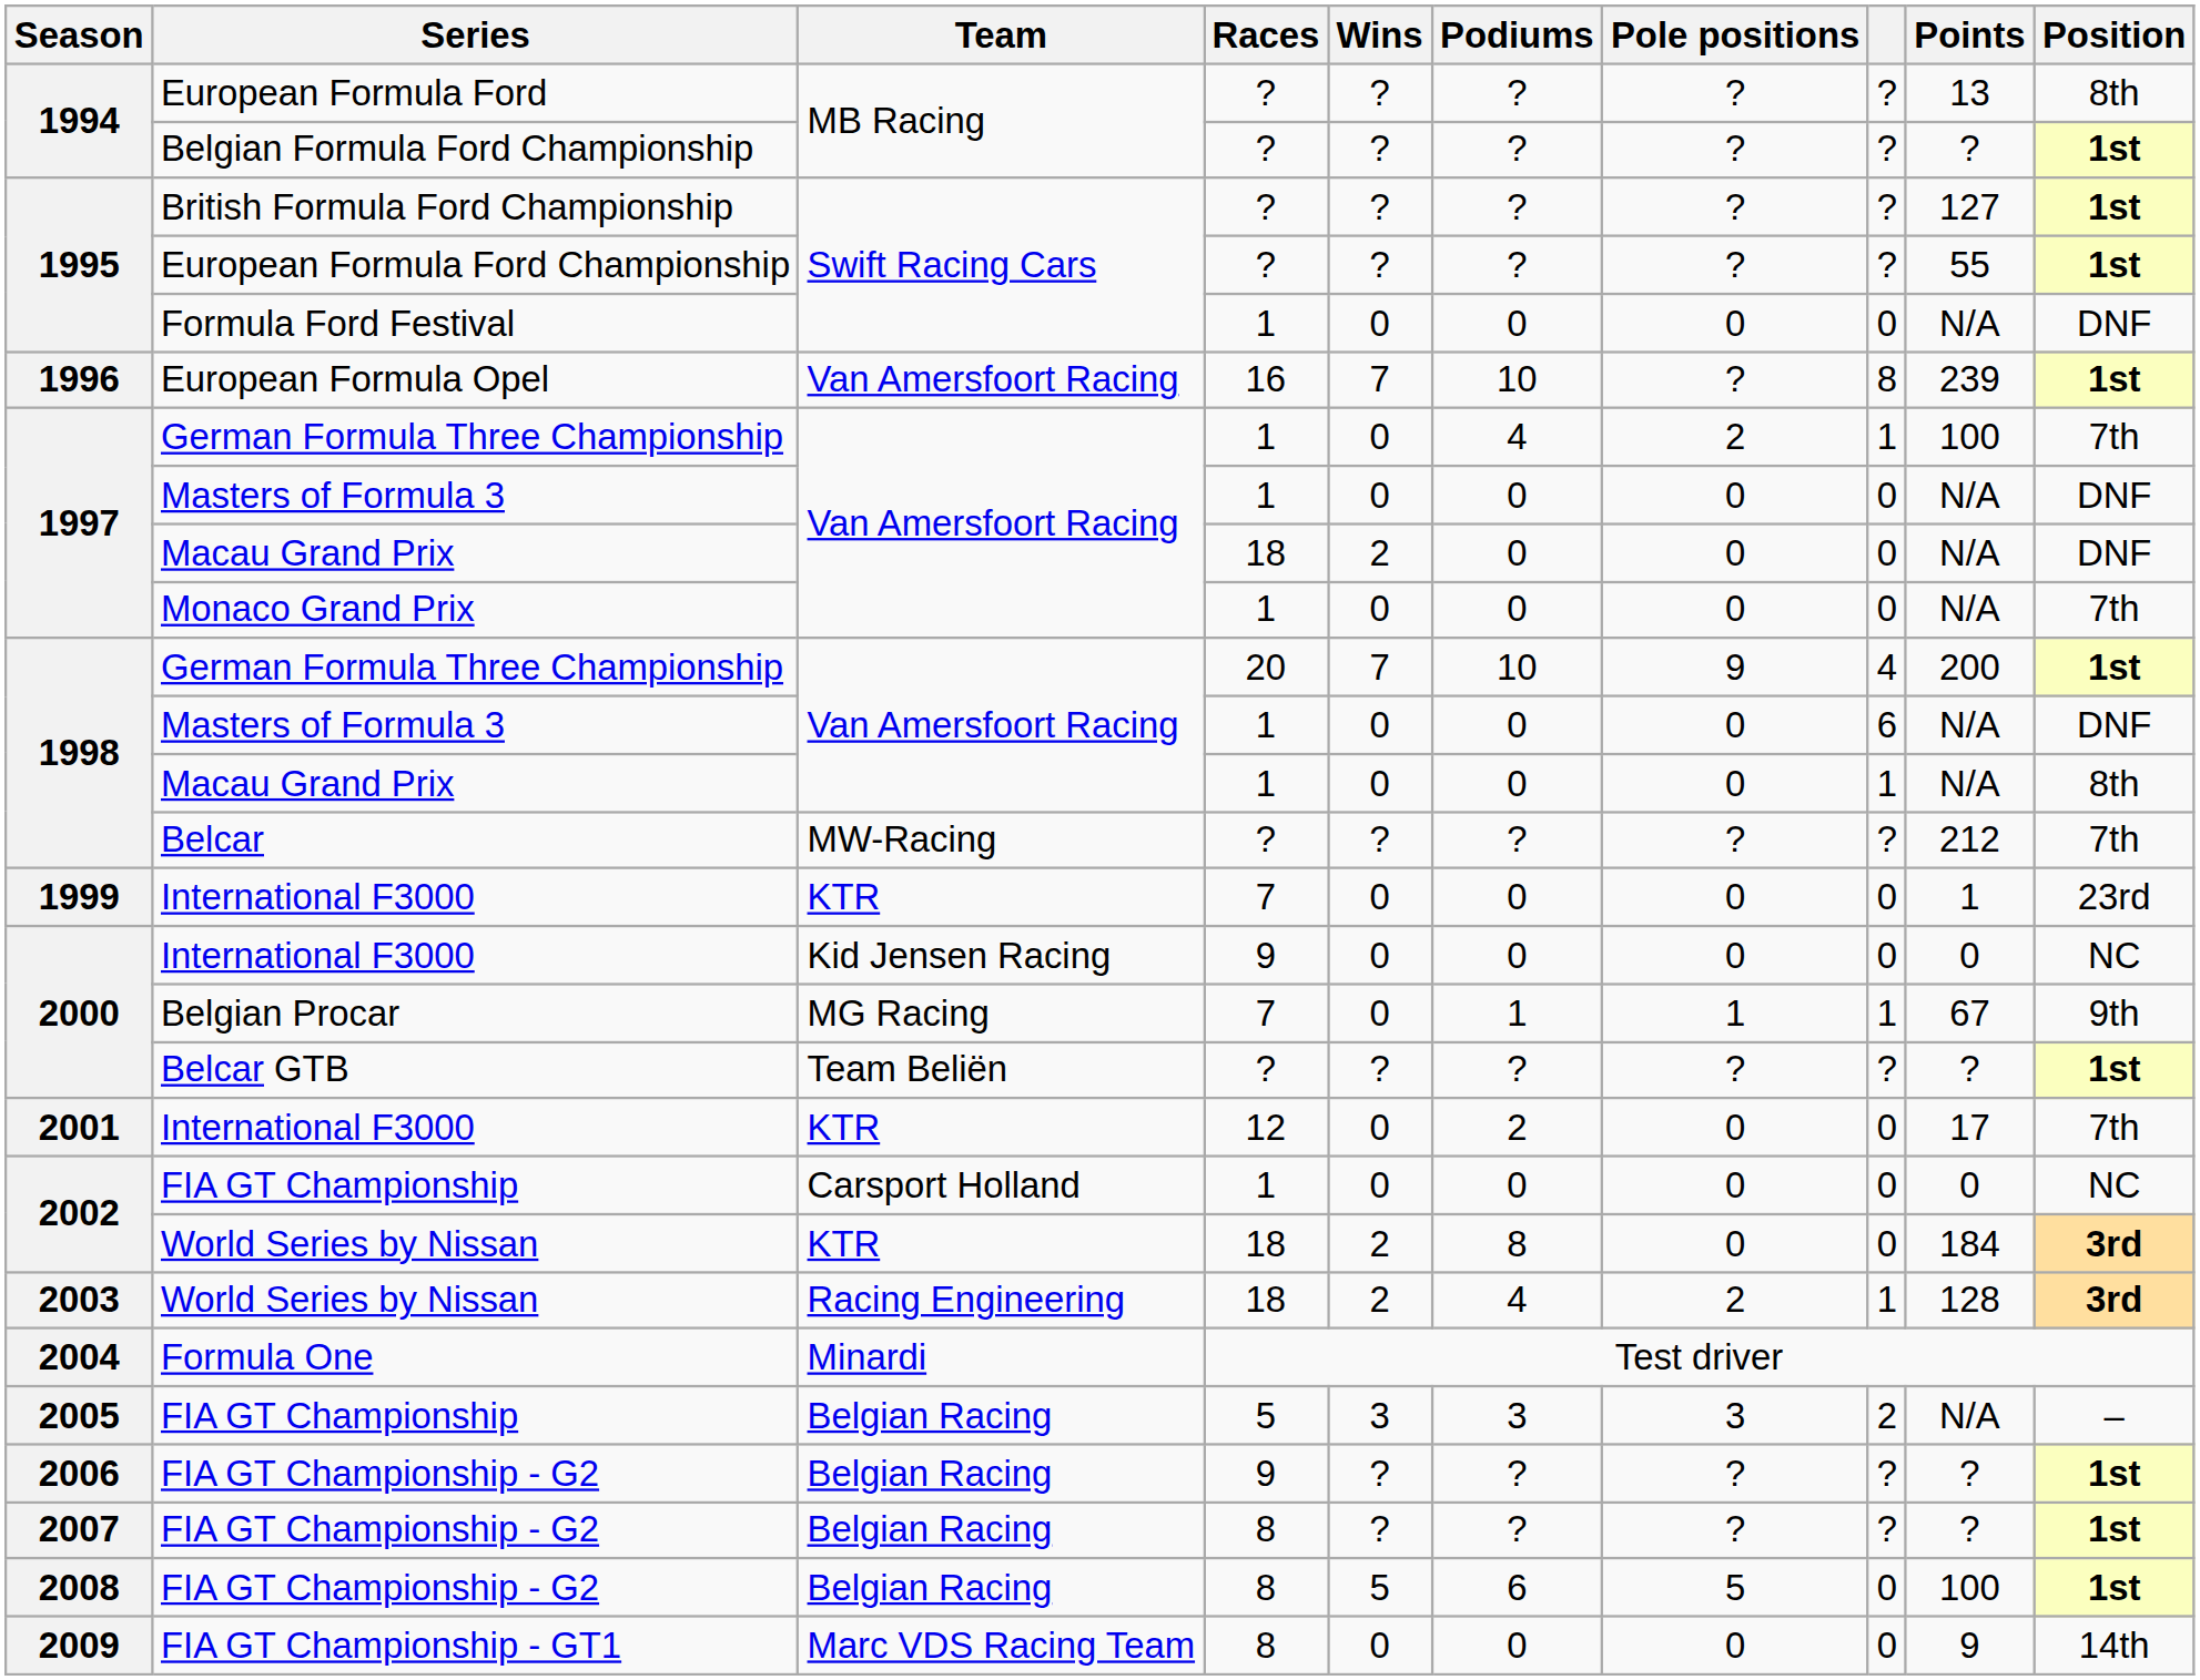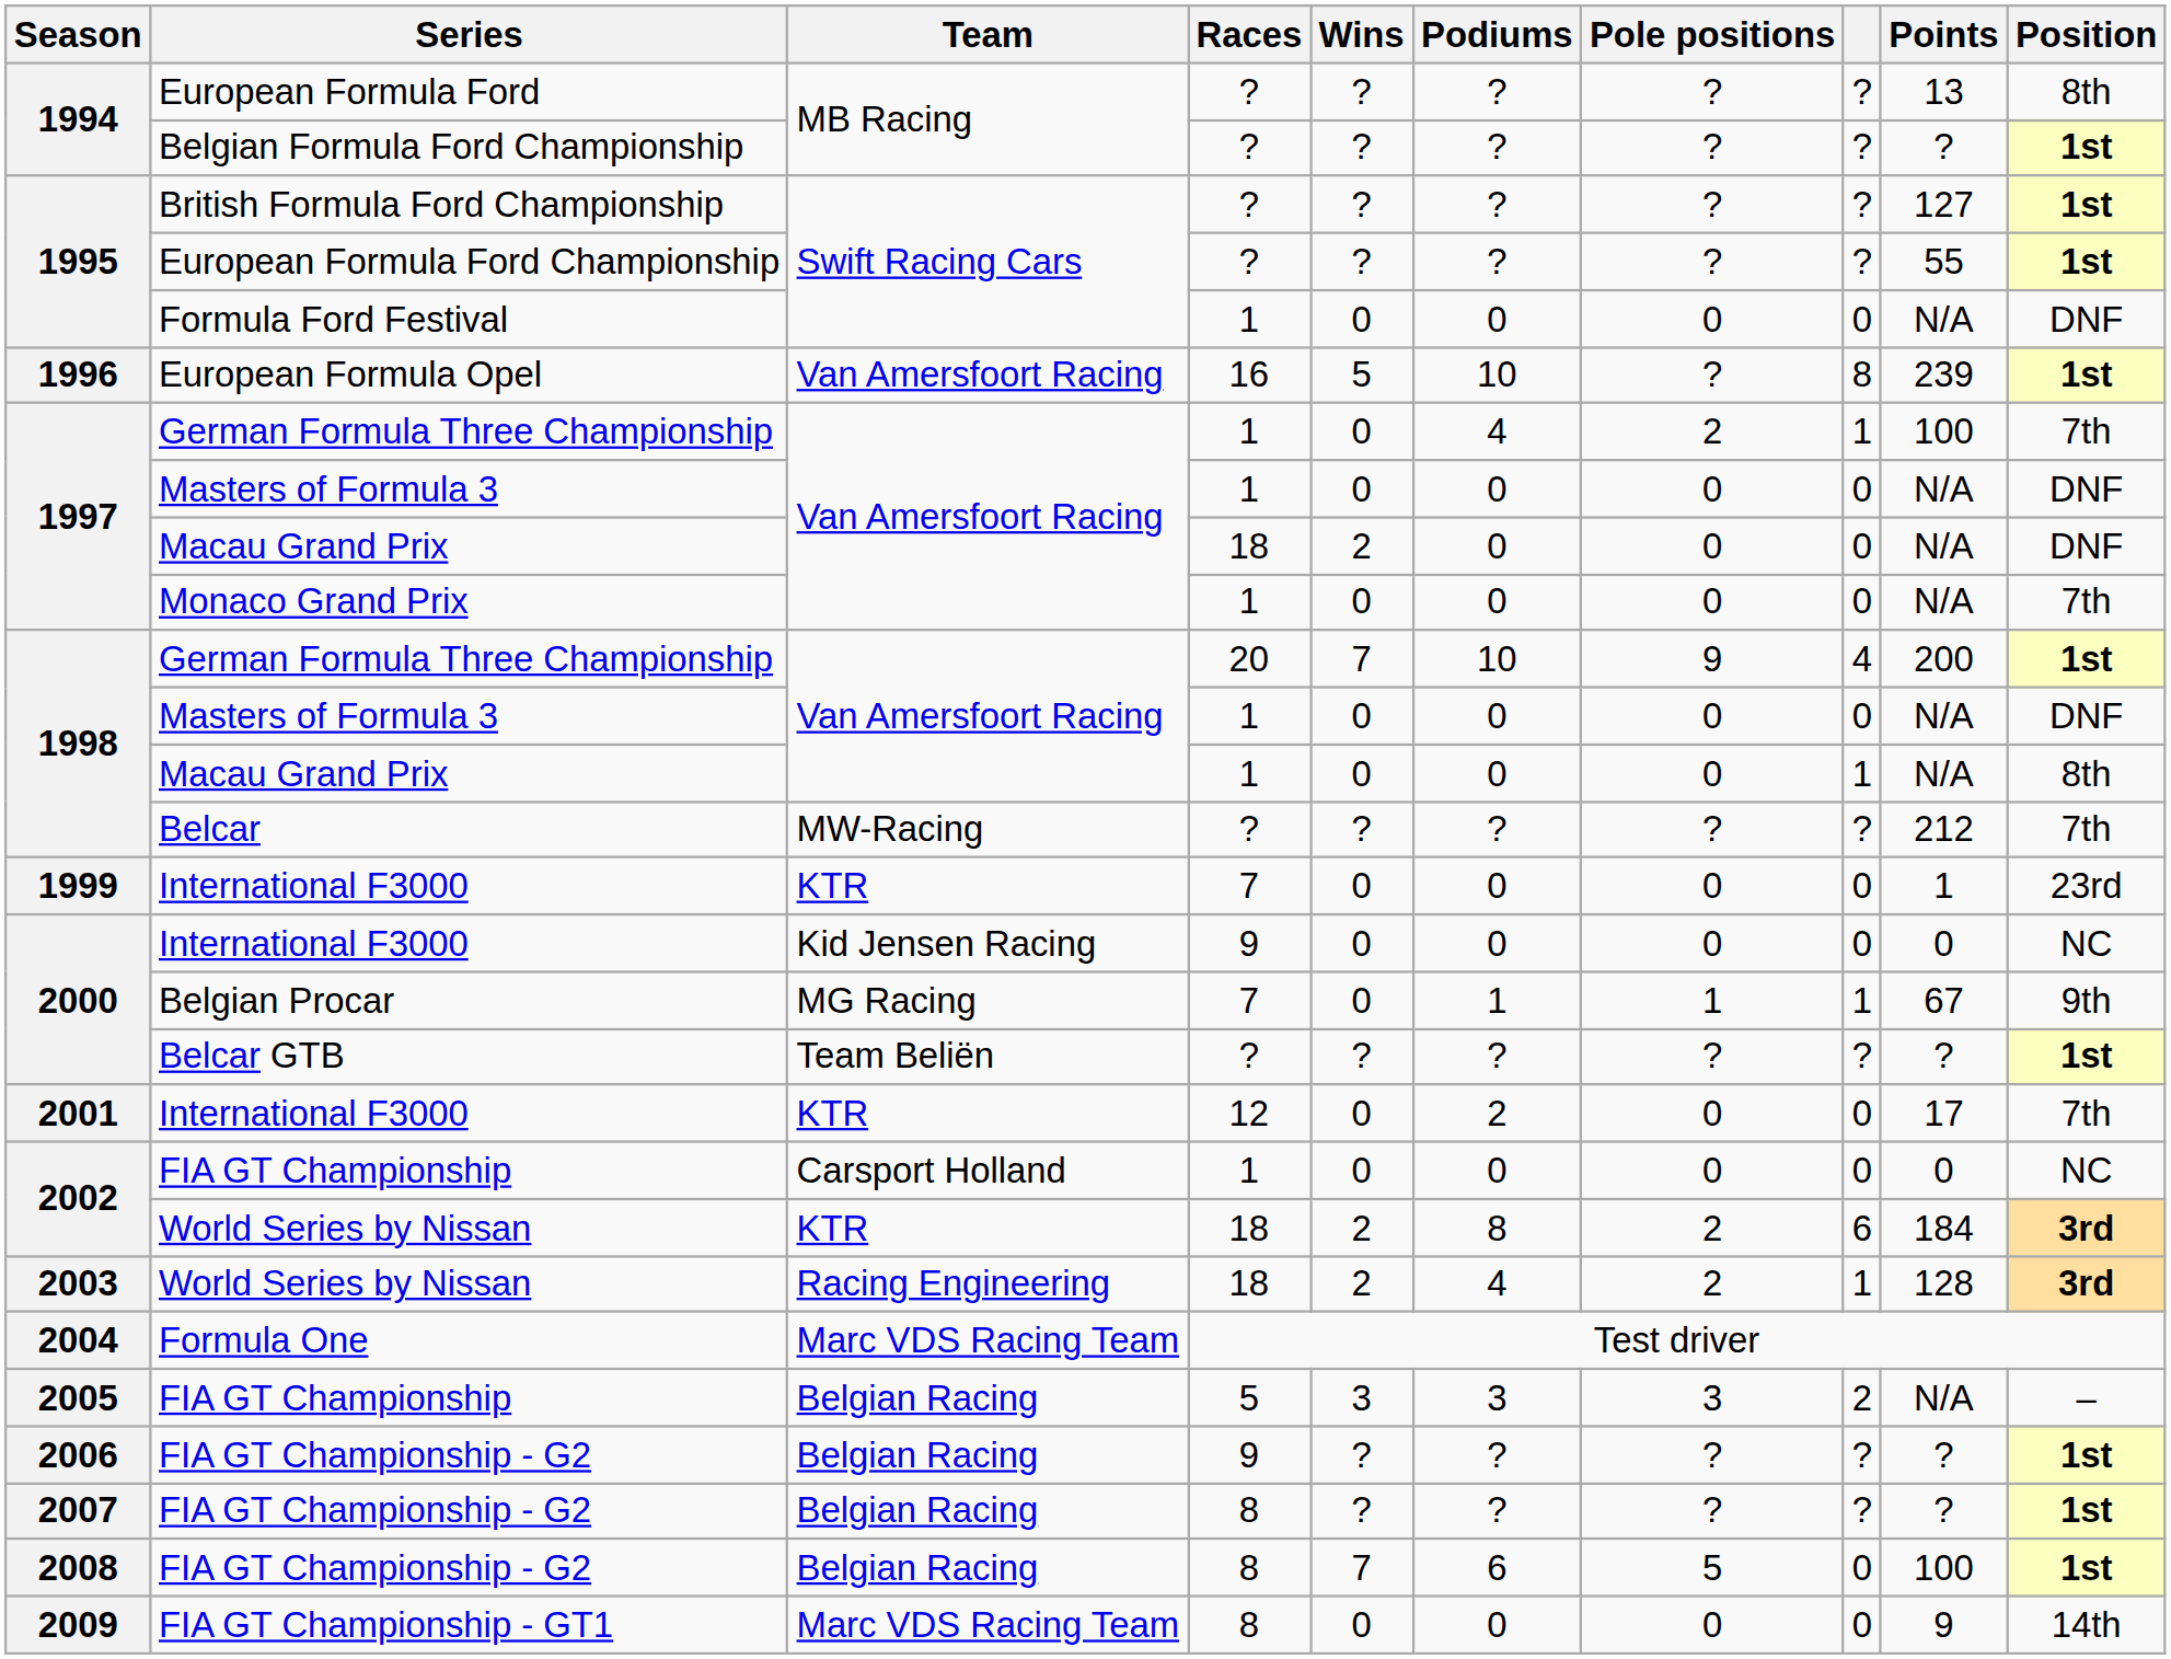European Formula Opel | Wins: 7 -> 5
1998 / Masters of Formula 3 | column 8: 6 -> 0
2002 / World Series by Nissan | Pole positions: 0 -> 2
2002 / World Series by Nissan | column 8: 0 -> 6
Formula One | Team: Minardi -> Marc VDS Racing Team
2008 / FIA GT Championship - G2 | Wins: 5 -> 7
